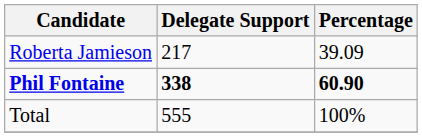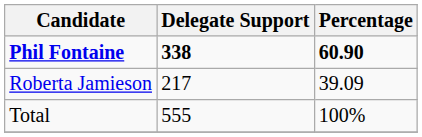rows swapped: Phil Fontaine <-> Roberta Jamieson
